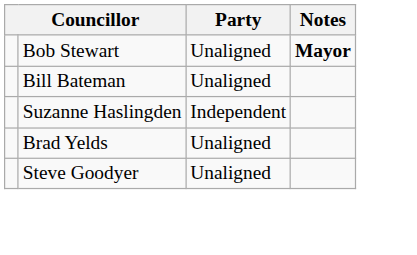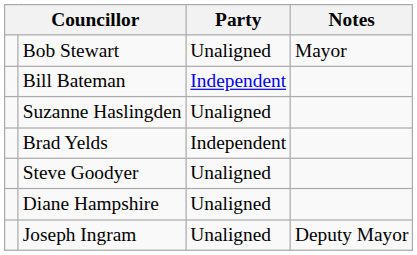Bob Stewart | Notes: bold -> normal
Bill Bateman | Party: Unaligned -> Independent
Suzanne Haslingden | Party: Independent -> Unaligned
Brad Yelds | Party: Unaligned -> Independent
+ row: Diane Hampshire | Unaligned
+ row: Joseph Ingram | Unaligned | Deputy Mayor
